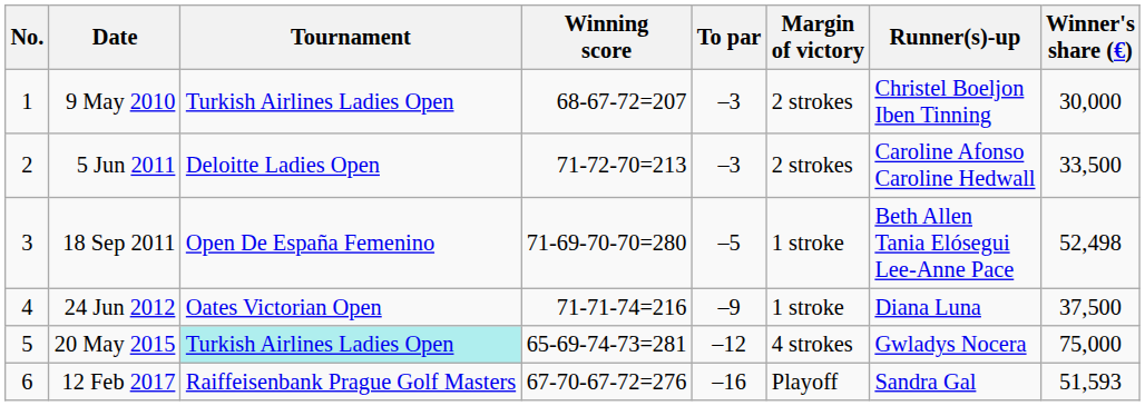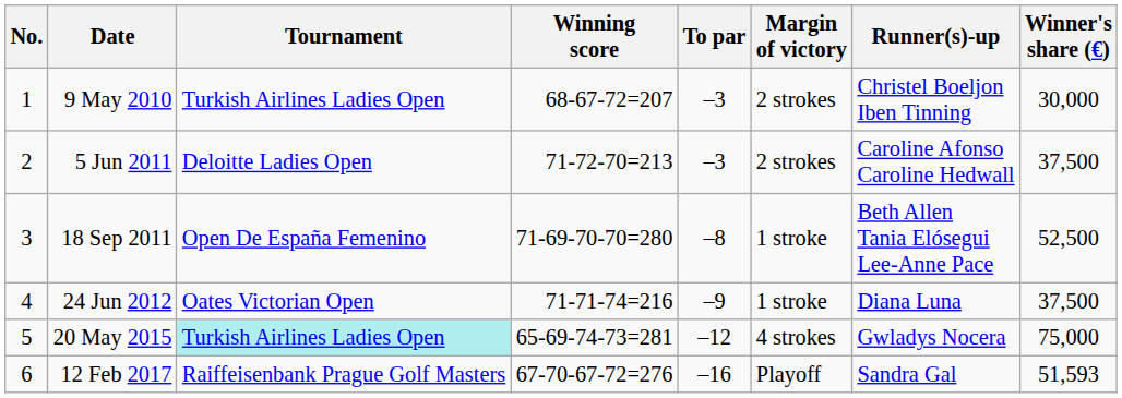5 Jun 2011 | Winner's share (€): 33,500 -> 37,500
18 Sep 2011 | To par: –5 -> –8
18 Sep 2011 | Winner's share (€): 52,498 -> 52,500
